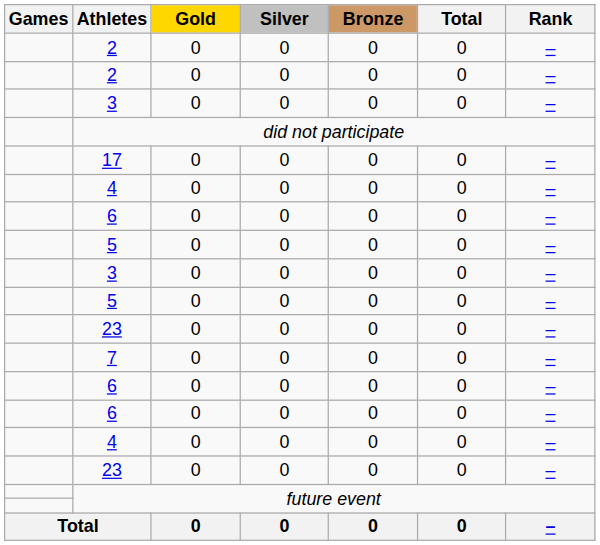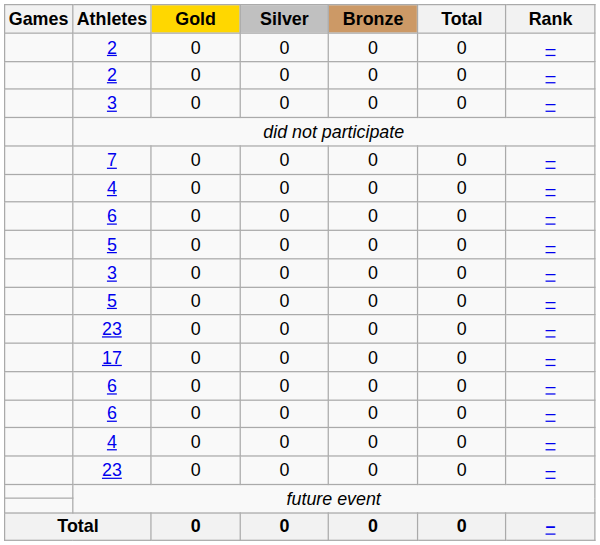rows swapped: 7 <-> 17
